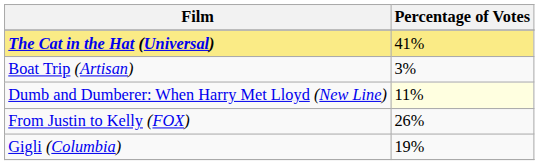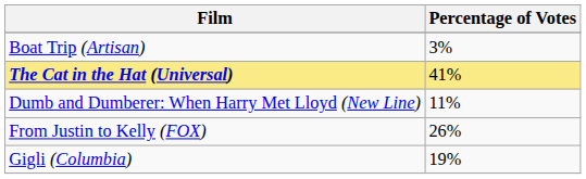rows swapped: The Cat in the Hat (Universal) <-> Boat Trip (Artisan)
Dumb and Dumberer: When Harry Met Lloyd (New Line) | Percentage of Votes: lightyellow background -> no background
